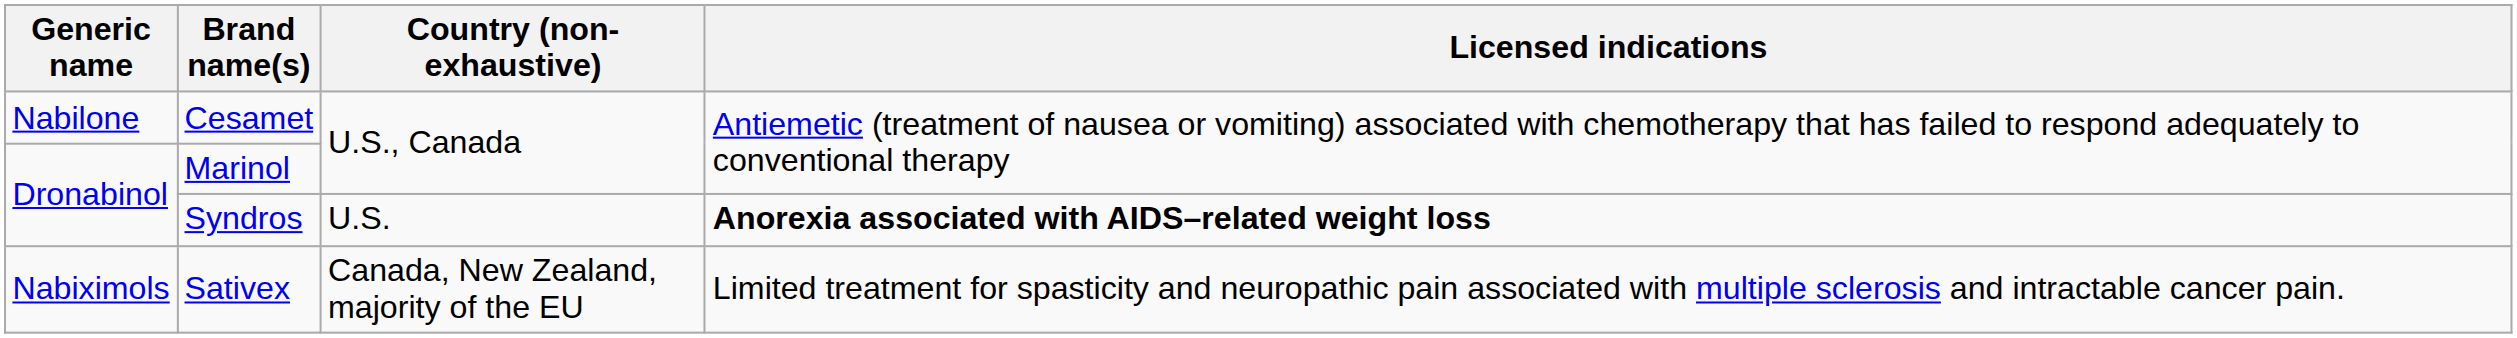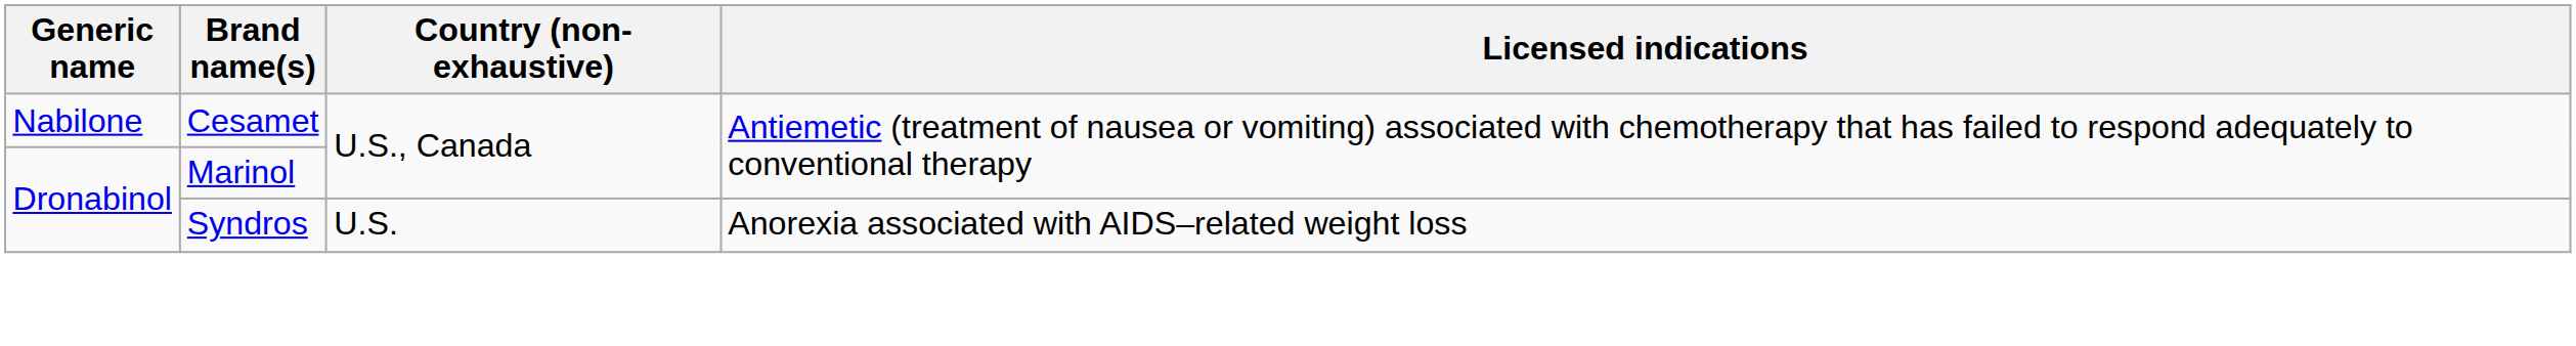Syndros | Licensed indications: bold -> normal
- row: Nabiximols | Sativex | Canada, New Zealand, majority of the EU | Limited treatment for spasticity and neuropathic pain associated with multiple sclerosis and intractable cancer pain.
